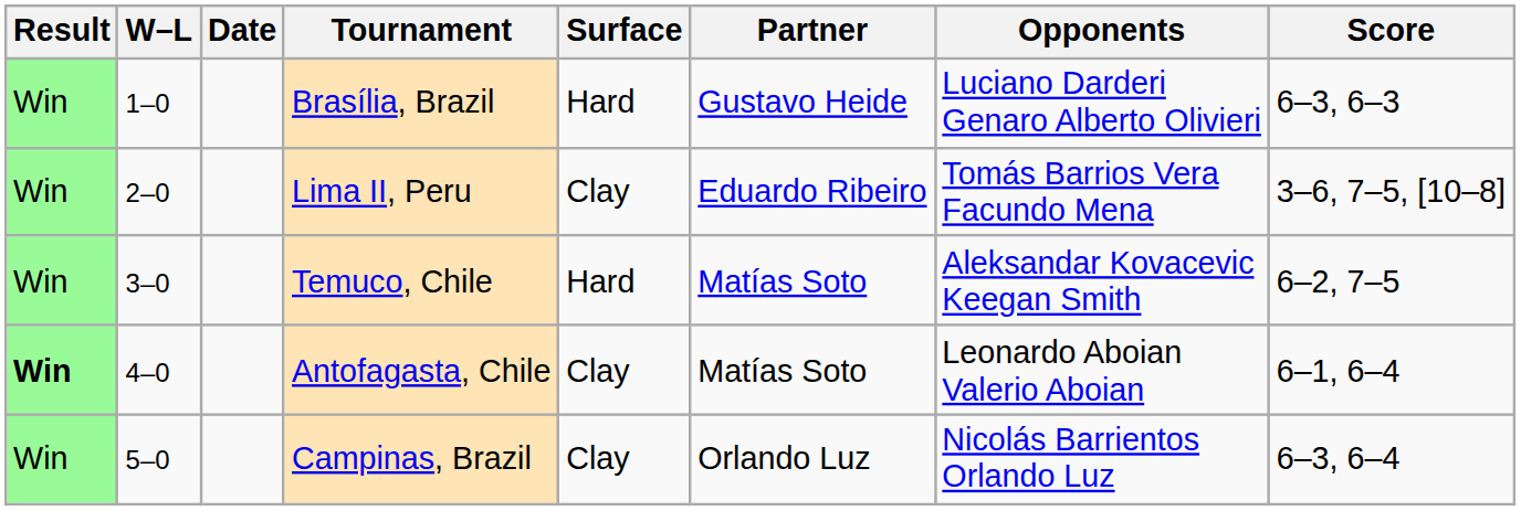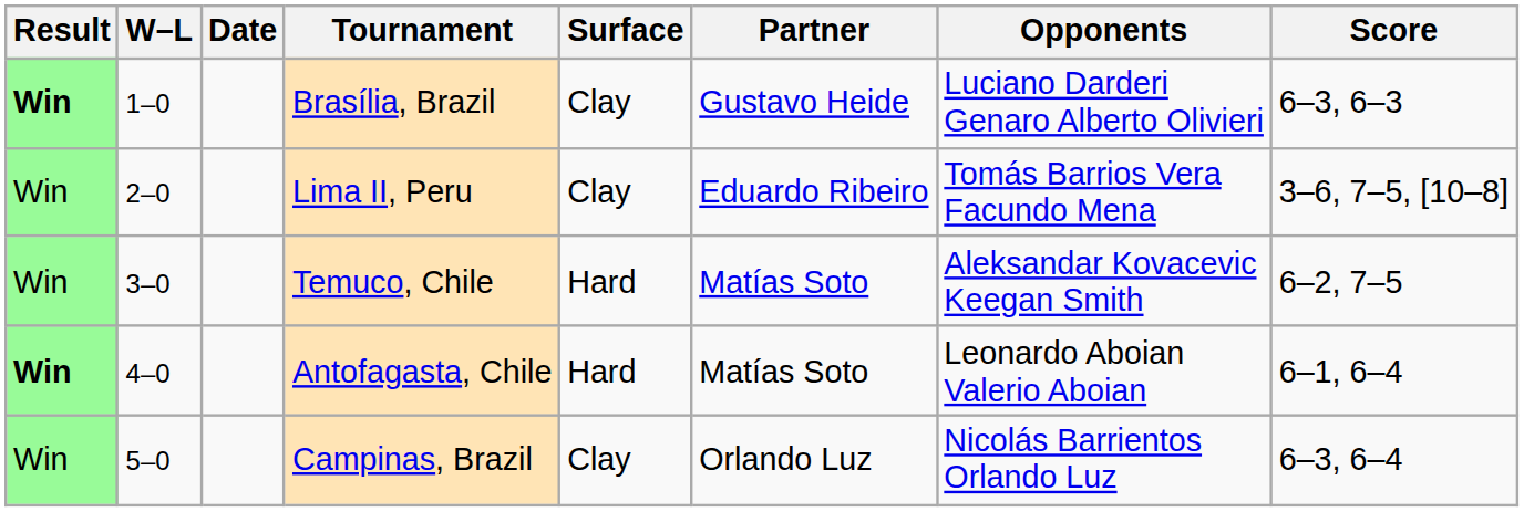Brasília, Brazil | Result: normal -> bold
Brasília, Brazil | Surface: Hard -> Clay
Antofagasta, Chile | Surface: Clay -> Hard
